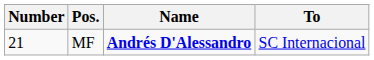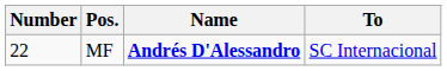MF | Number: 21 -> 22
